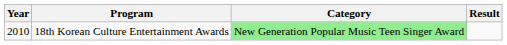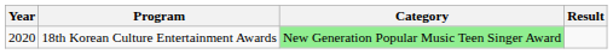18th Korean Culture Entertainment Awards | Year: 2010 -> 2020
